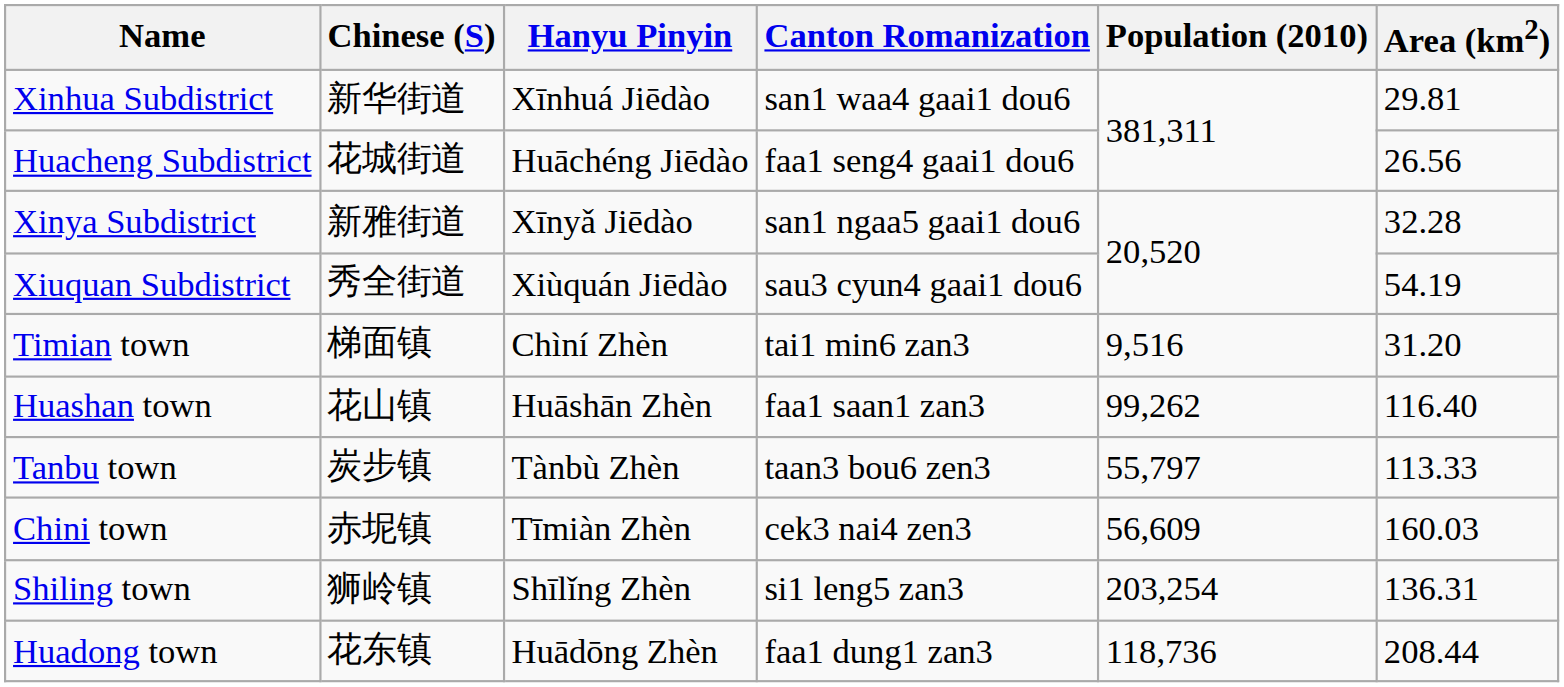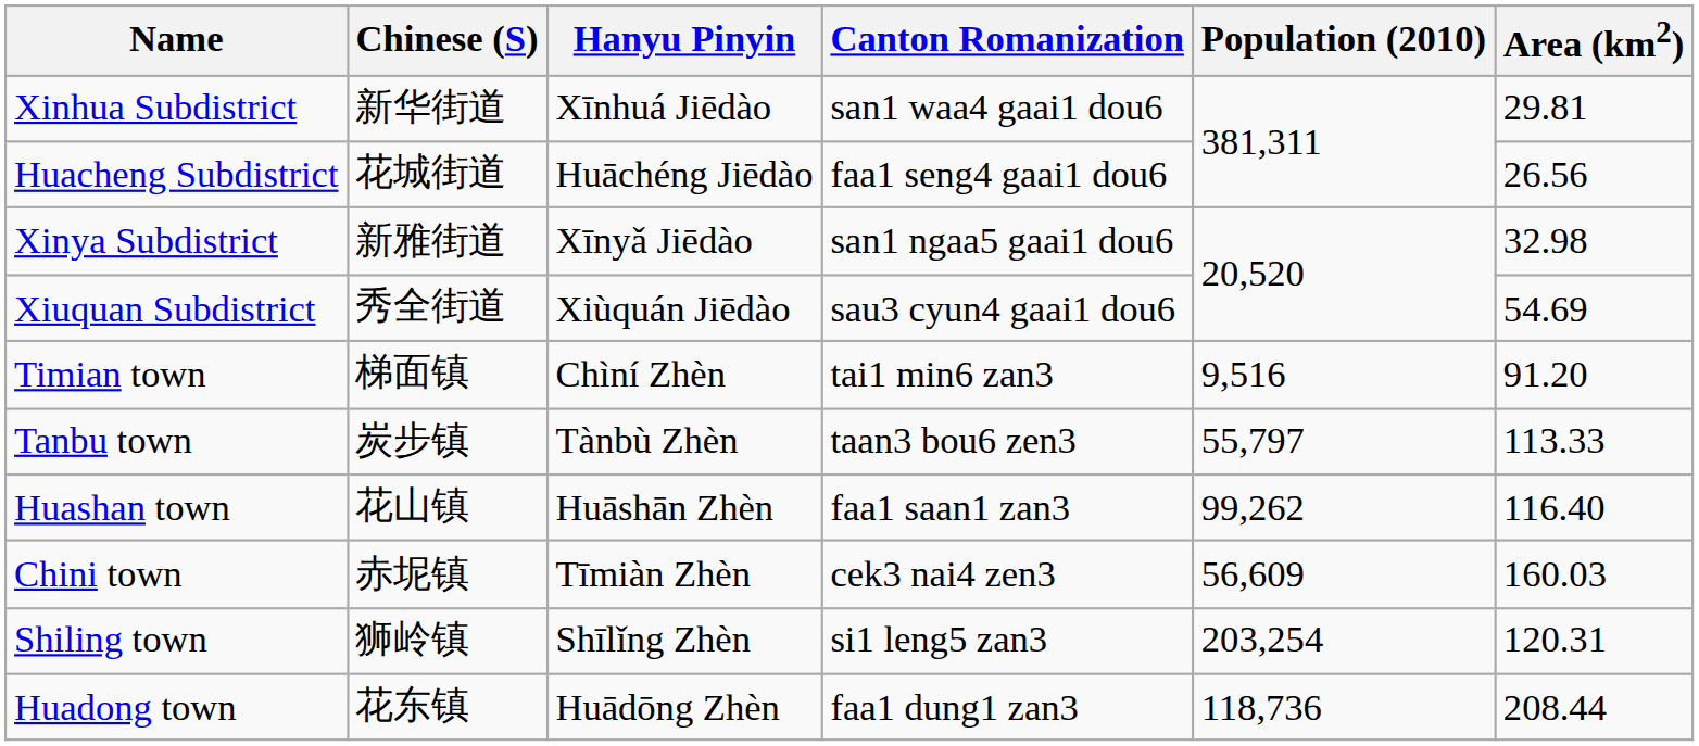Xinya Subdistrict | Area (km2): 32.28 -> 32.98
Xiuquan Subdistrict | Area (km2): 54.19 -> 54.69
Timian town | Area (km2): 31.20 -> 91.20
rows swapped: Huashan town <-> Tanbu town
Shiling town | Area (km2): 136.31 -> 120.31
